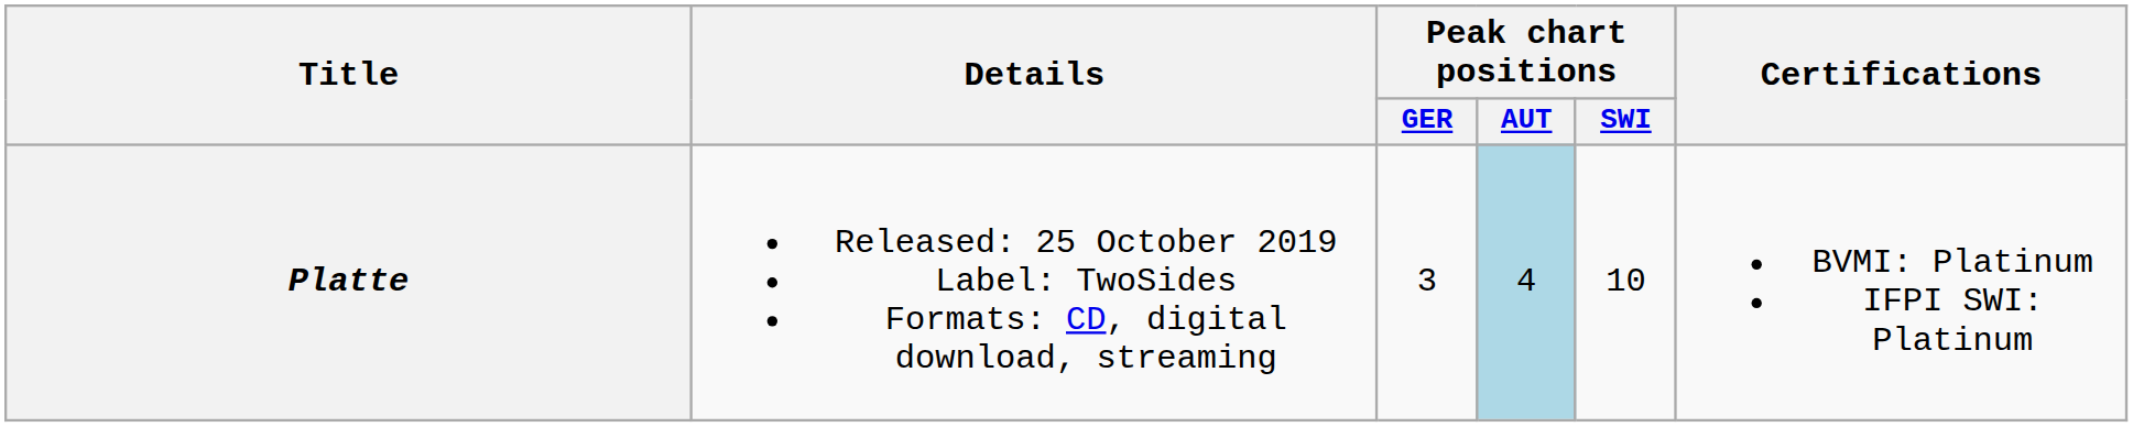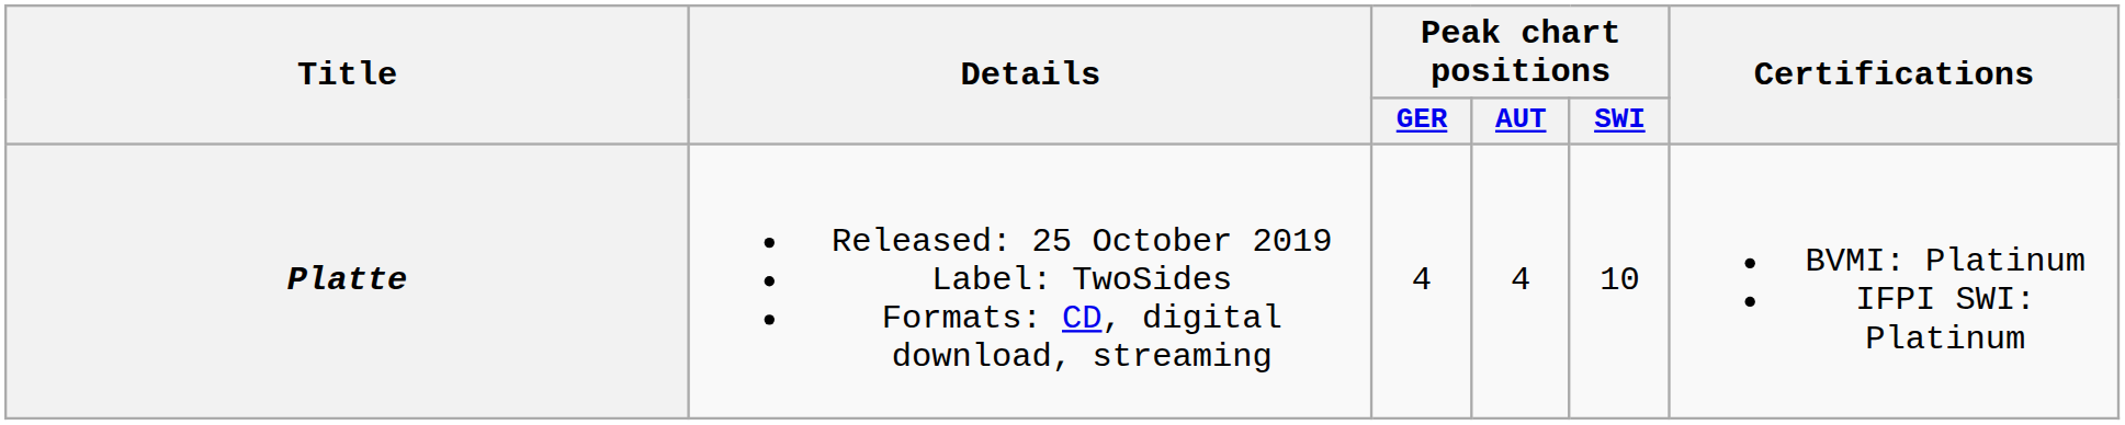Platte | Peak chart positions / GER: 3 -> 4
Platte | Peak chart positions / AUT: lightblue background -> no background
